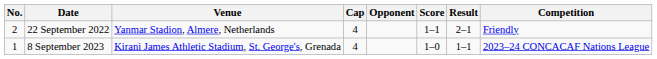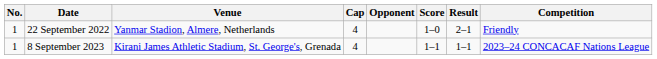22 September 2022 | No.: 2 -> 1
22 September 2022 | Score: 1–1 -> 1–0
8 September 2023 | Score: 1–0 -> 1–1
